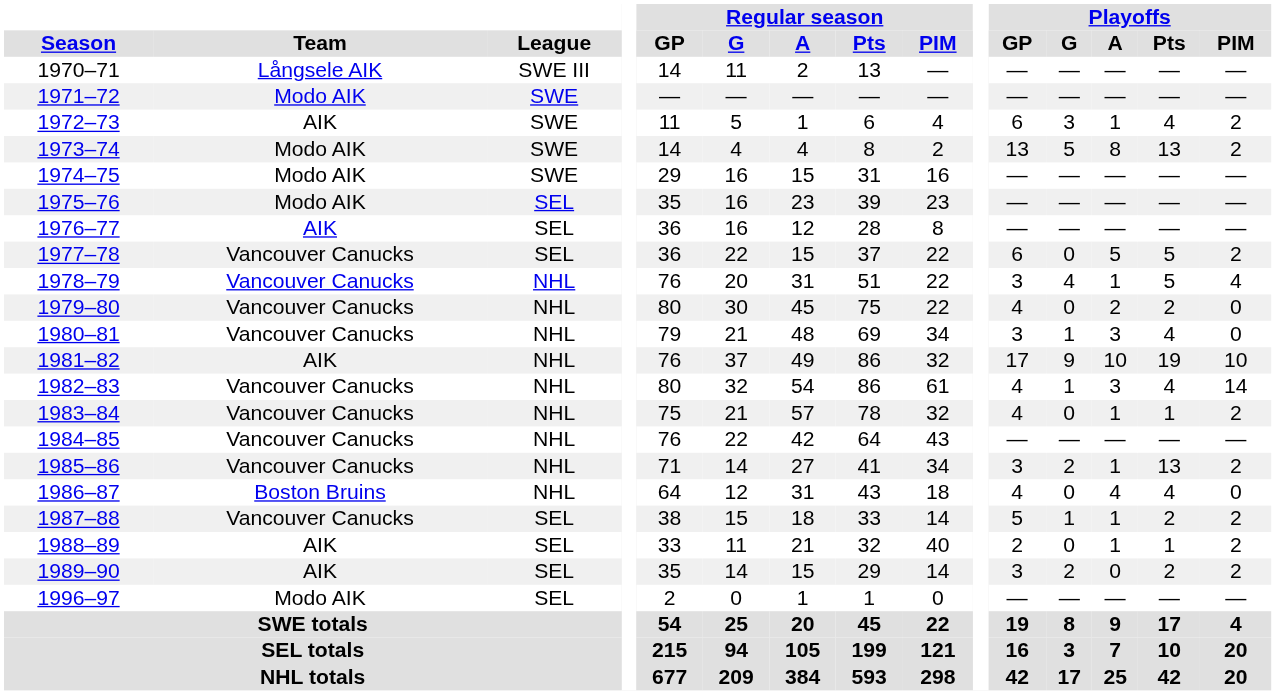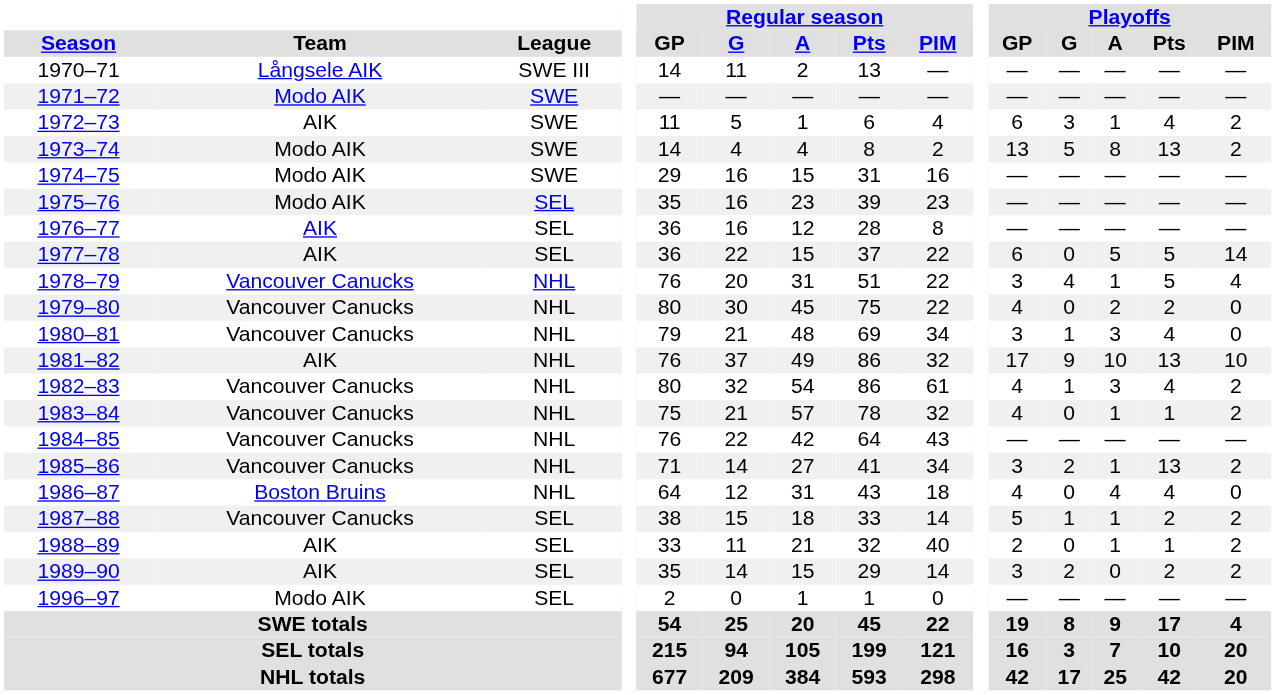1977–78 | Team: Vancouver Canucks -> AIK
1977–78 | Playoffs / PIM: 2 -> 14
1981–82 | Playoffs / Pts: 19 -> 13
1982–83 | Playoffs / PIM: 14 -> 2
